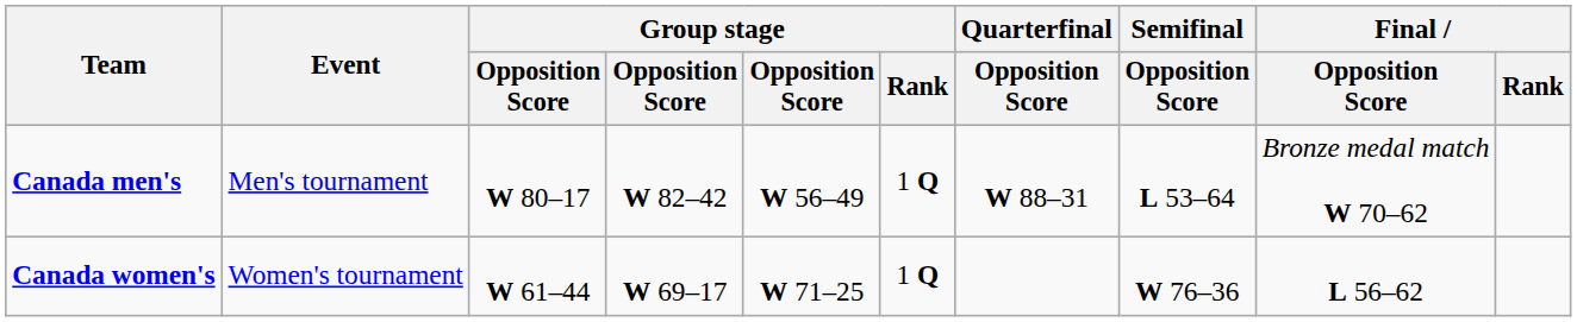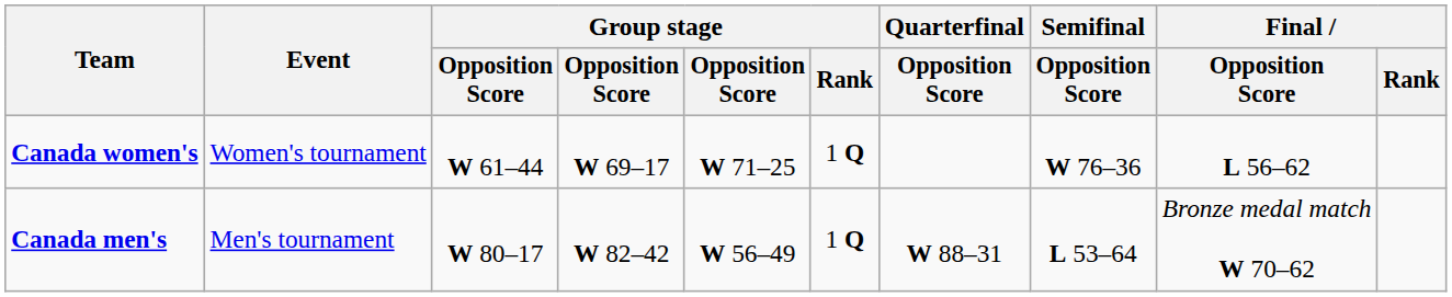rows swapped: Canada men's <-> Canada women's
